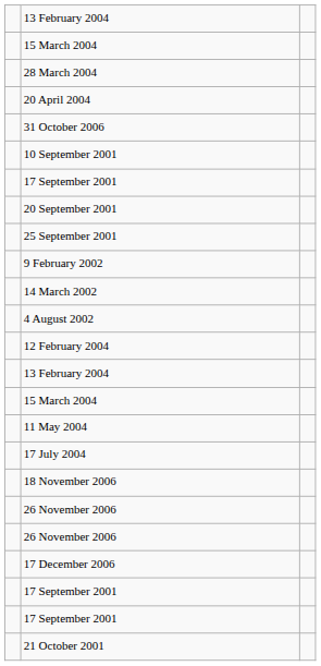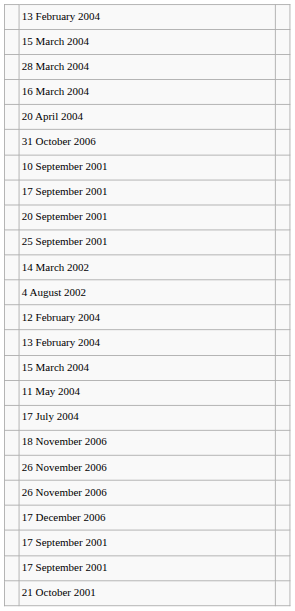+ row: 16 March 2004
- row: 9 February 2002
